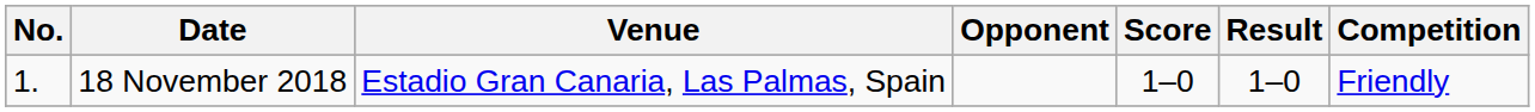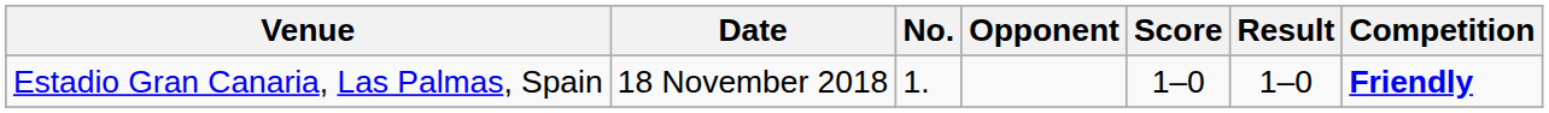columns swapped: No. <-> Venue
18 November 2018 | Competition: normal -> bold
